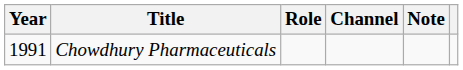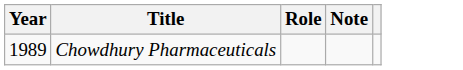- column: Channel
Chowdhury Pharmaceuticals | Year: 1991 -> 1989
